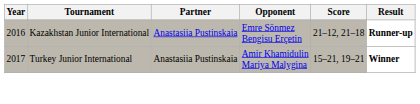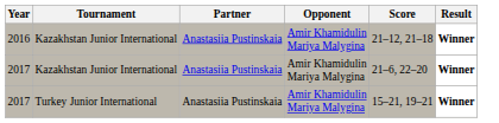2016 | Opponent: Emre Sönmez Bengisu Erçetin -> Amir Khamidulin Mariya Malygina
2016 | Result: Runner-up -> Winner
+ row: 2017 | Kazakhstan Junior International | Anastasiia Pustinskaia | Amir Khamidulin Mariya Malygina | 21–6, 22–20 | Winner
